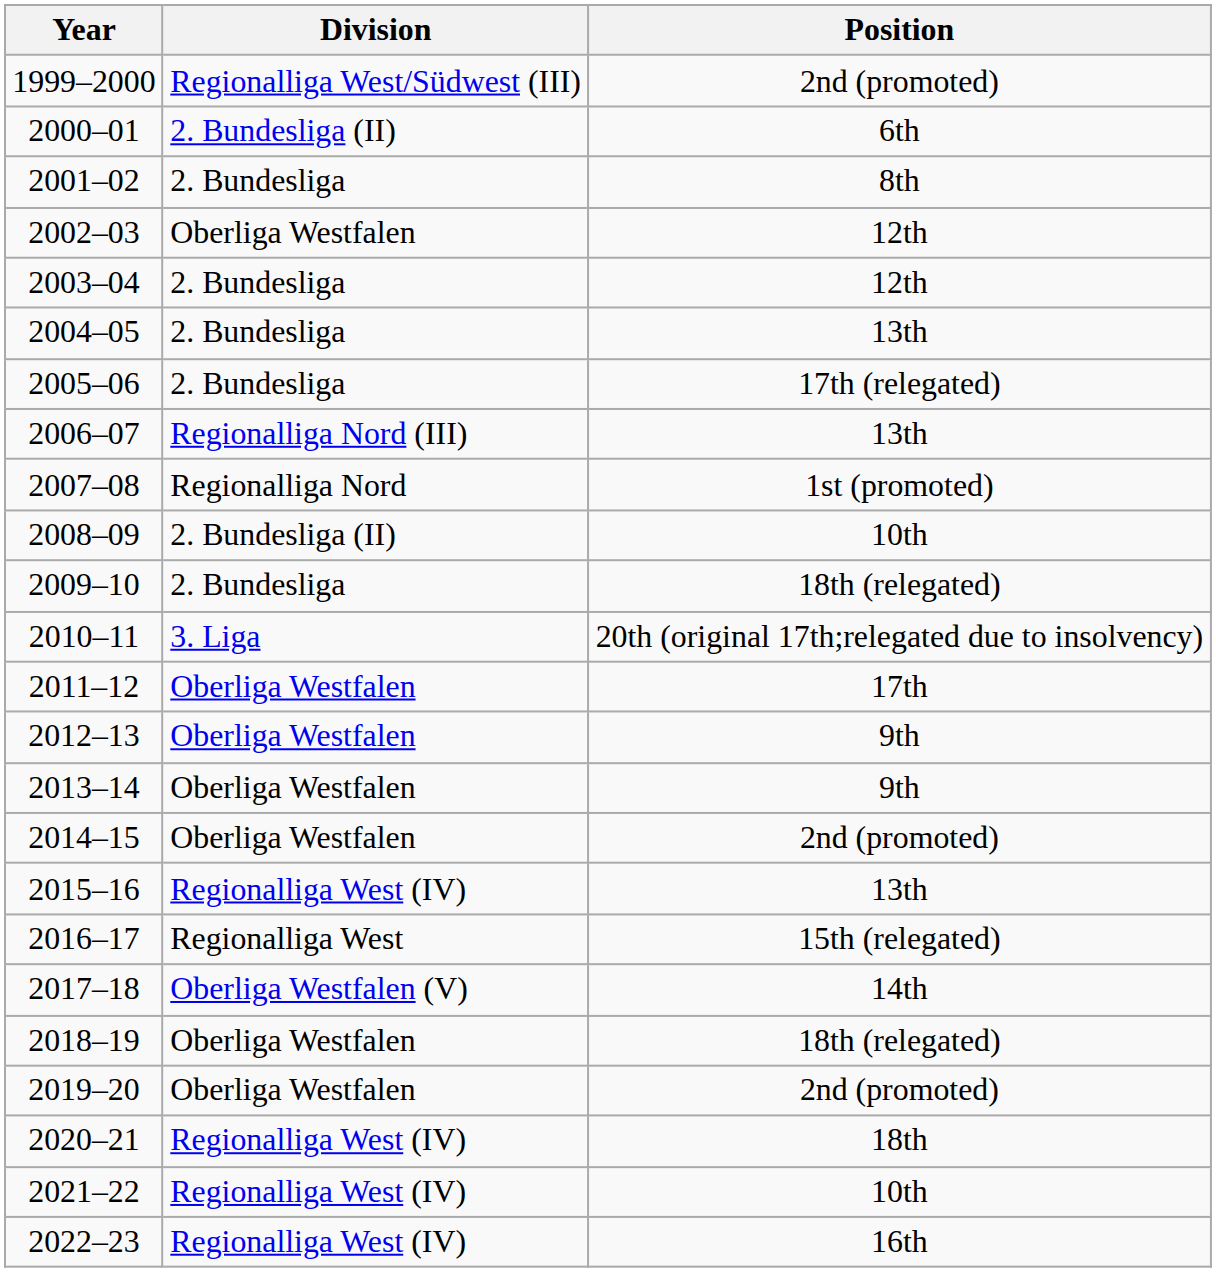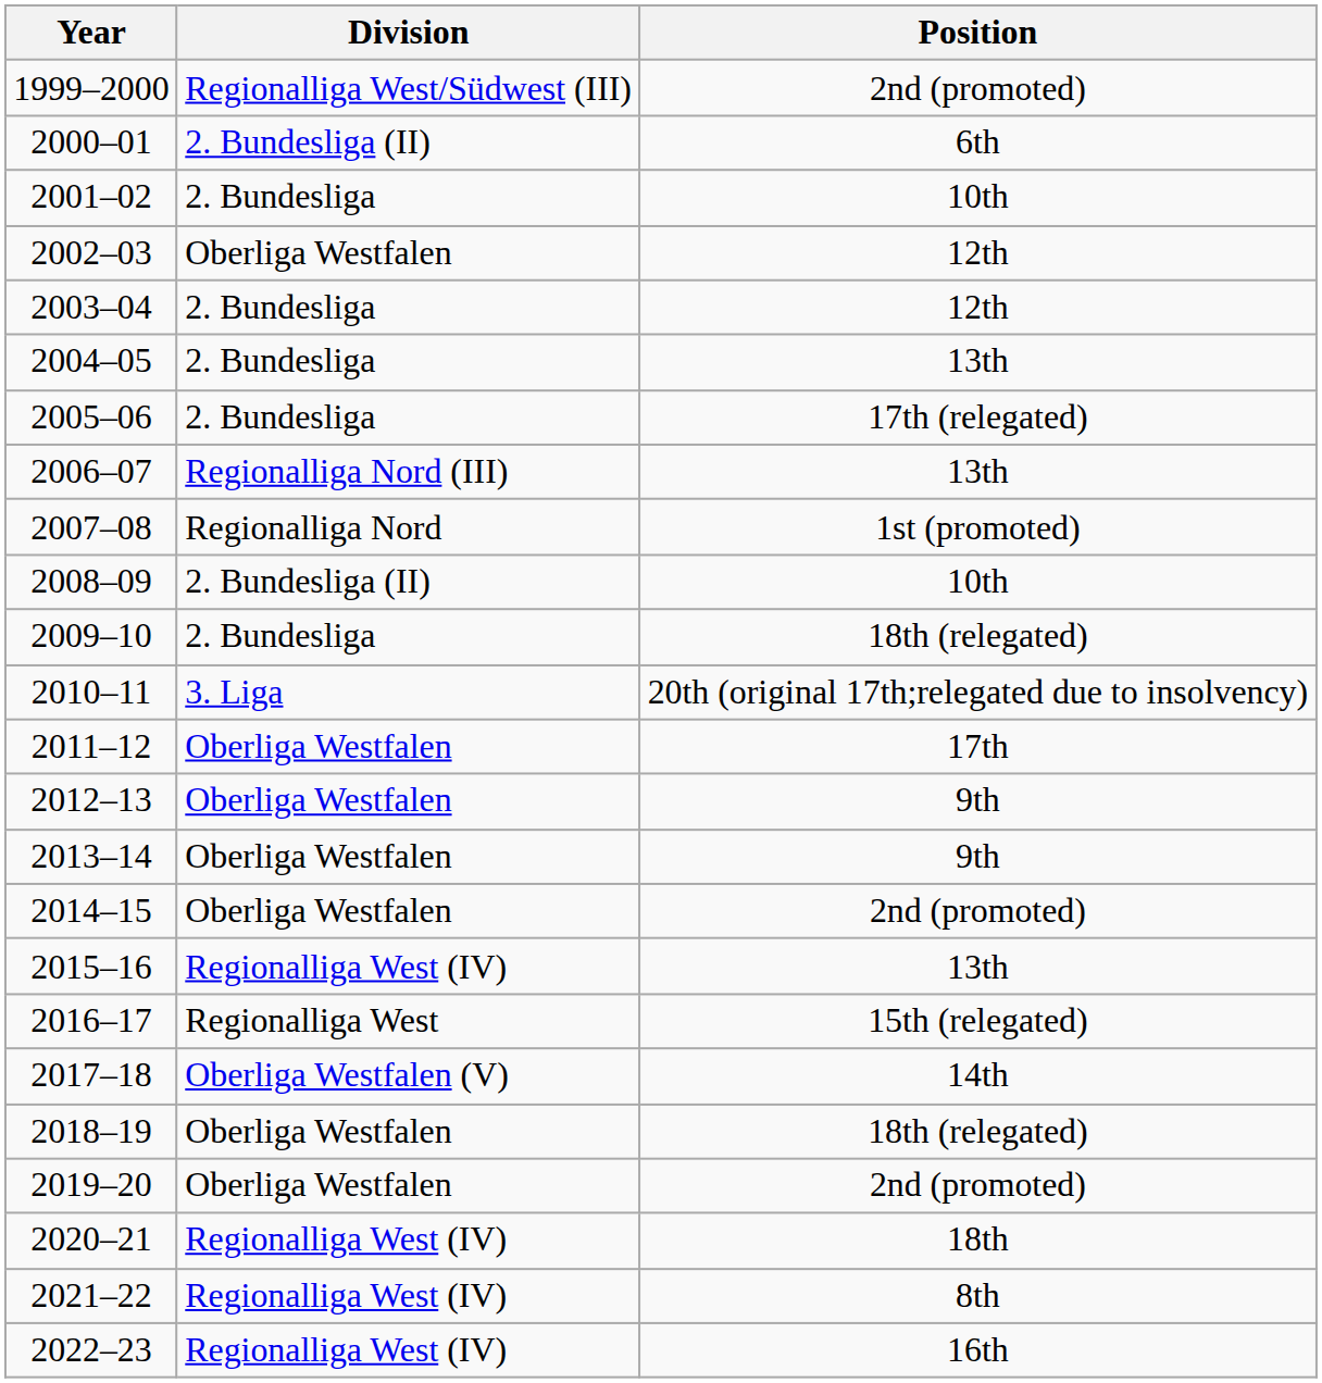2001–02 | Position: 8th -> 10th
2021–22 | Position: 10th -> 8th
